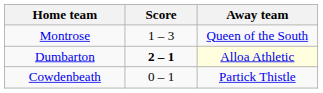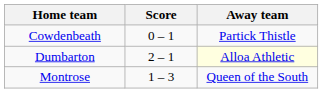rows swapped: Cowdenbeath <-> Montrose
Dumbarton | Score: bold -> normal
